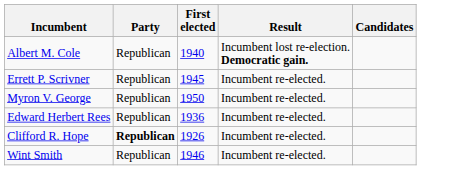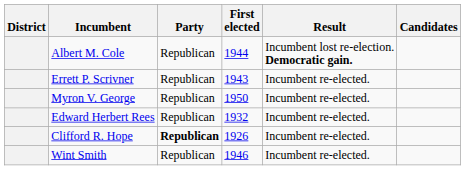+ column: District
Albert M. Cole | First elected: 1940 -> 1944
Errett P. Scrivner | First elected: 1945 -> 1943
Edward Herbert Rees | First elected: 1936 -> 1932
